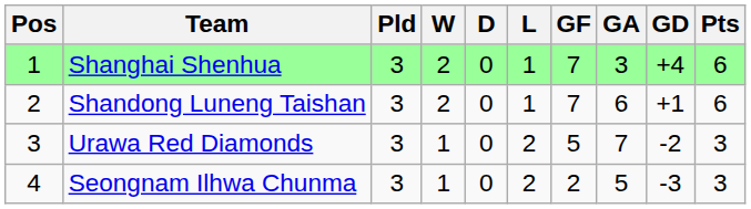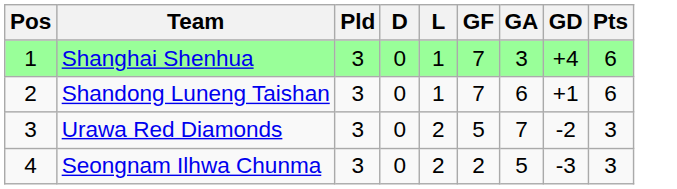- column: W | 2 | 2 | 1 | 1
